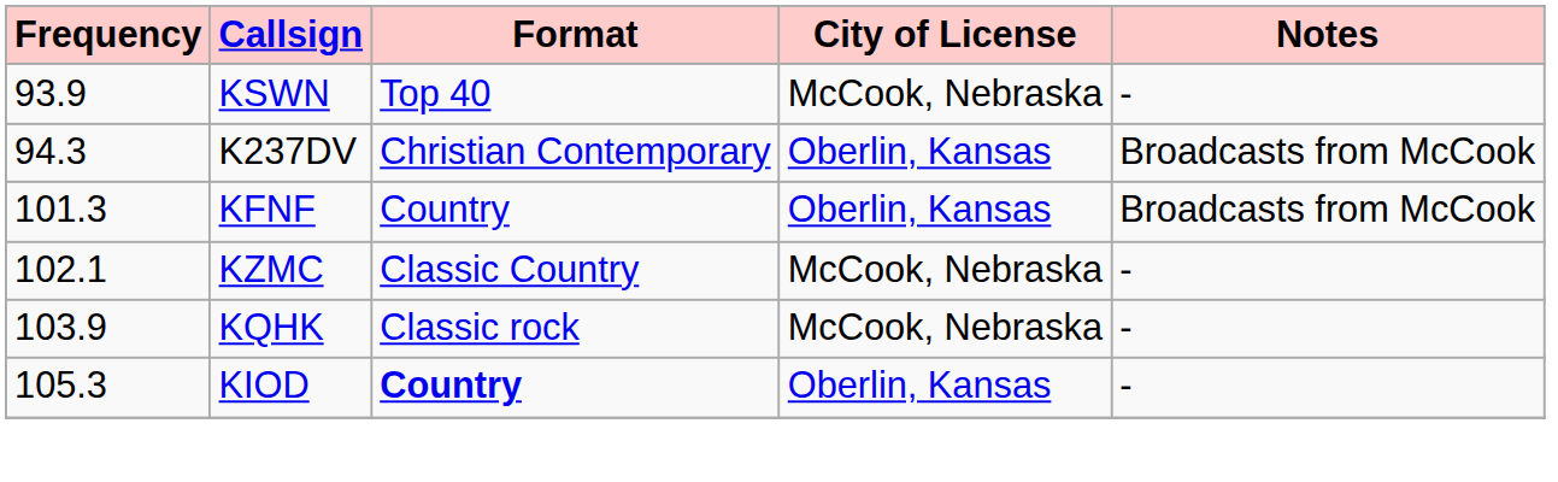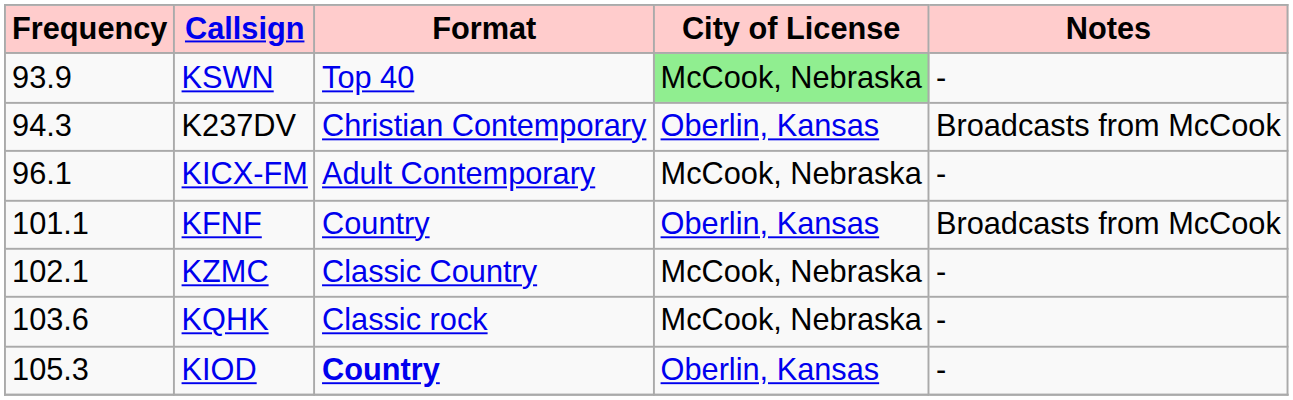KSWN | City of License: no background -> lightgreen background
+ row: 96.1 | KICX-FM | Adult Contemporary | McCook, Nebraska | -
KFNF | Frequency: 101.3 -> 101.1
KQHK | Frequency: 103.9 -> 103.6
